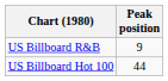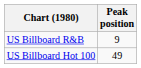US Billboard Hot 100 | Peak position: 44 -> 49
